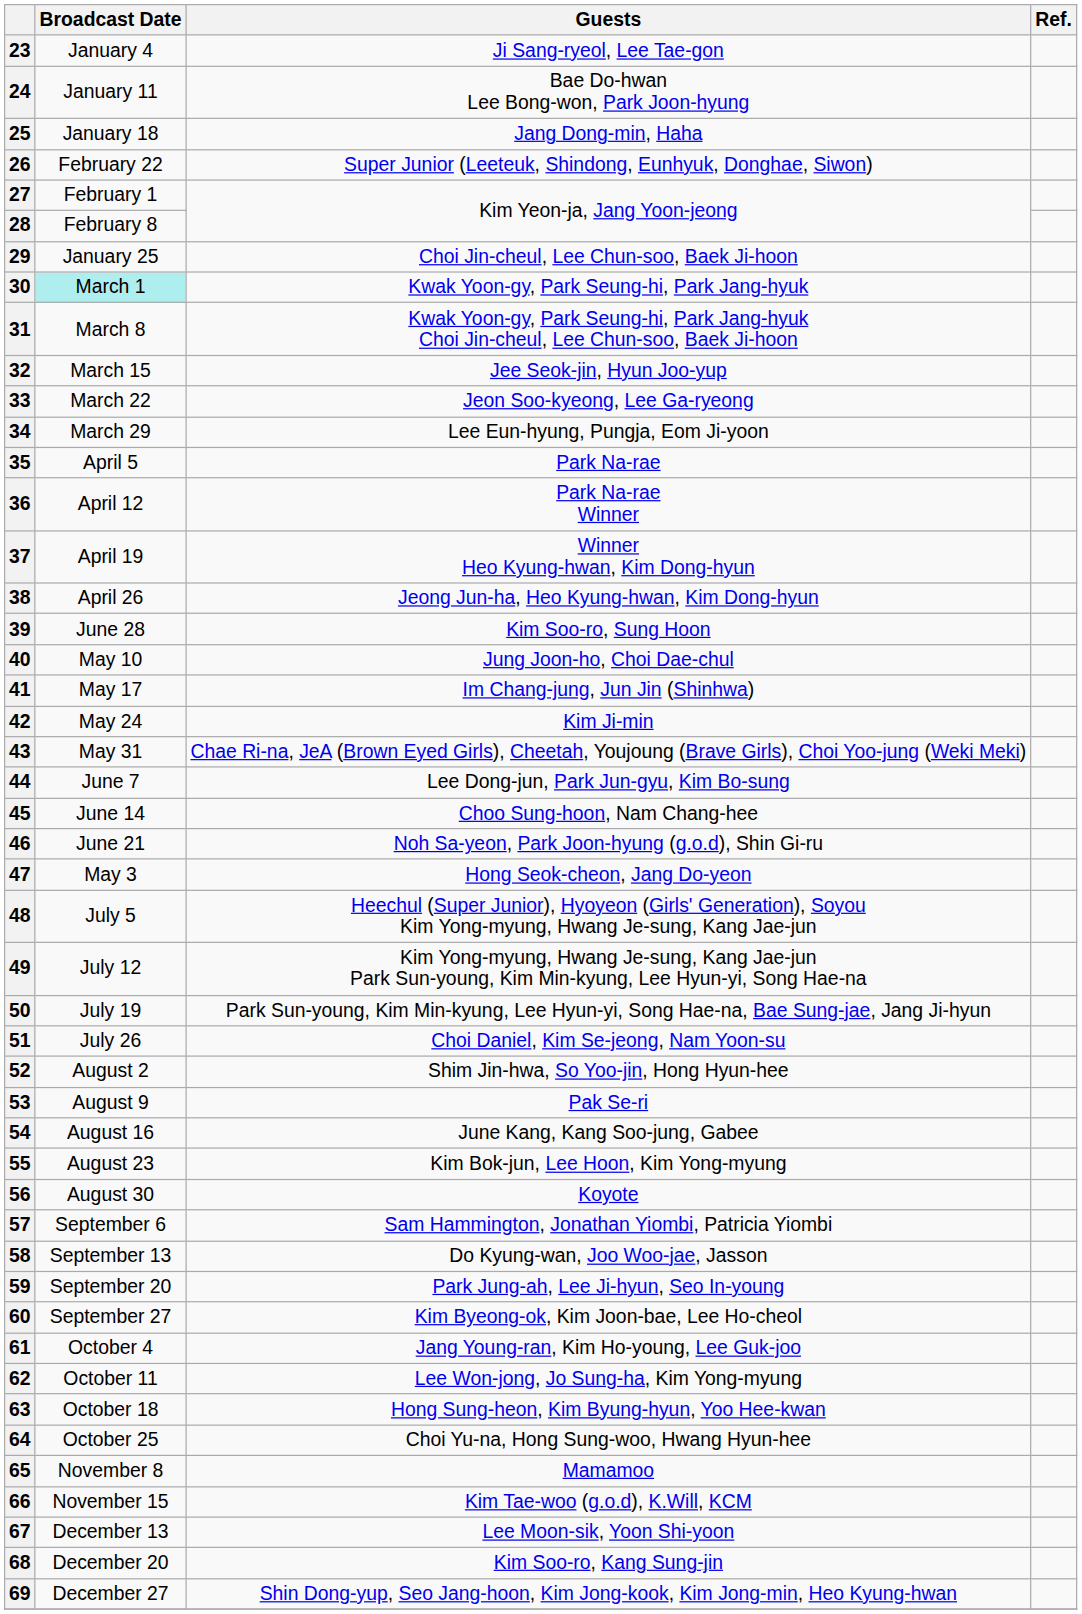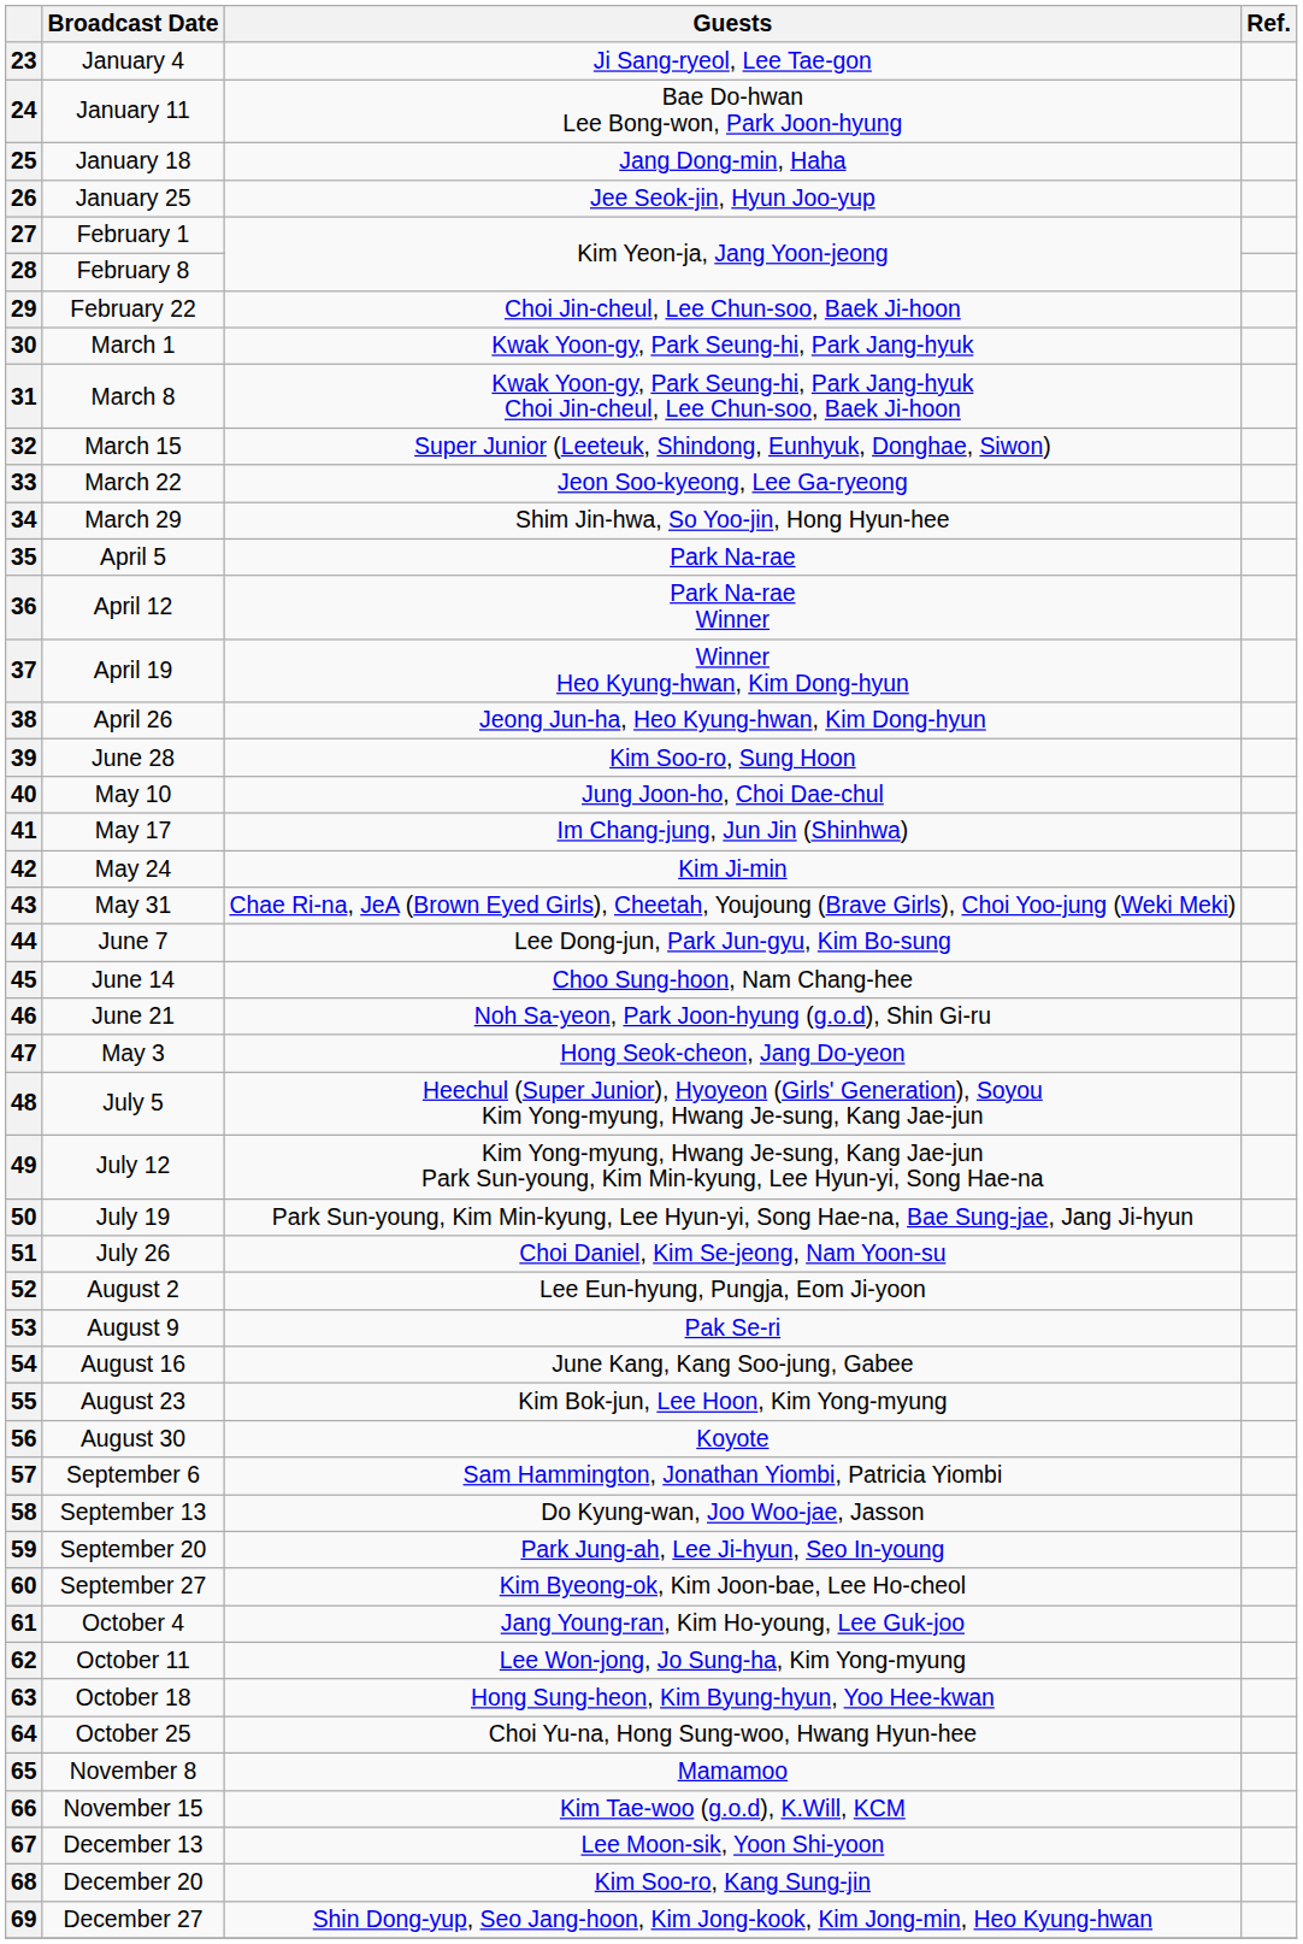26 | Broadcast Date: February 22 -> January 25
26 | Guests: Super Junior (Leeteuk, Shindong, Eunhyuk, Donghae, Siwon) -> Jee Seok-jin, Hyun Joo-yup
29 | Broadcast Date: January 25 -> February 22
30 | Broadcast Date: paleturquoise background -> no background
32 | Guests: Jee Seok-jin, Hyun Joo-yup -> Super Junior (Leeteuk, Shindong, Eunhyuk, Donghae, Siwon)
34 | Guests: Lee Eun-hyung, Pungja, Eom Ji-yoon -> Shim Jin-hwa, So Yoo-jin, Hong Hyun-hee
52 | Guests: Shim Jin-hwa, So Yoo-jin, Hong Hyun-hee -> Lee Eun-hyung, Pungja, Eom Ji-yoon
